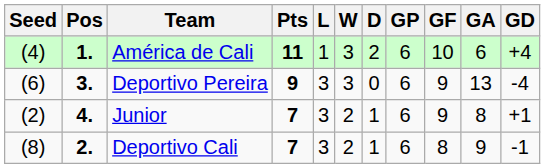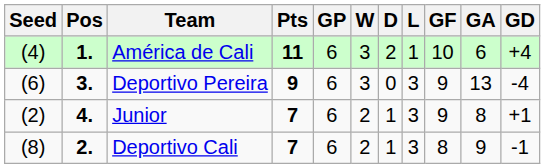columns swapped: GP <-> L
